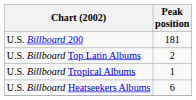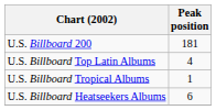U.S. Billboard Top Latin Albums | Peak position: 2 -> 4
